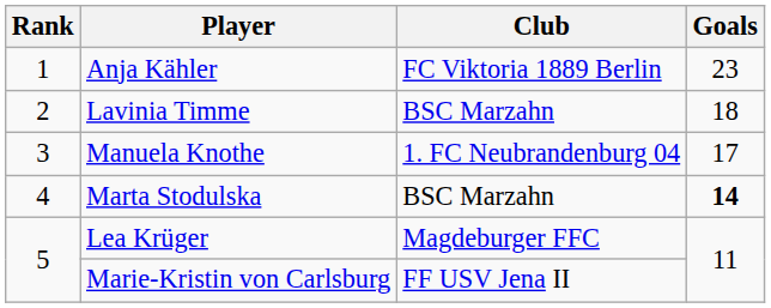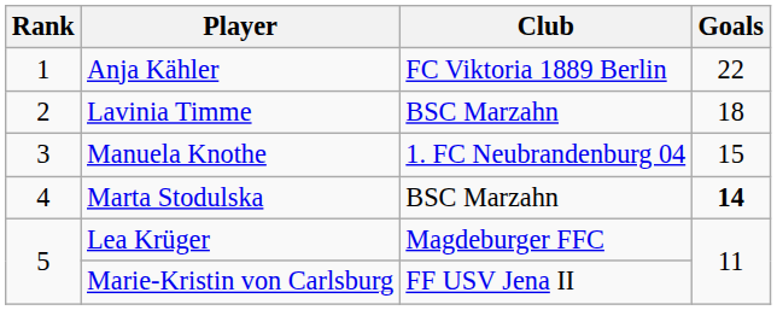Anja Kähler | Goals: 23 -> 22
Manuela Knothe | Goals: 17 -> 15
